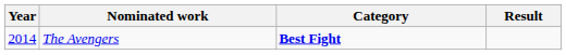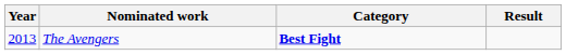The Avengers | Year: 2014 -> 2013
